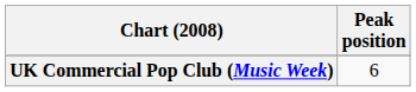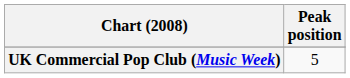UK Commercial Pop Club (Music Week) | Peak position: 6 -> 5
